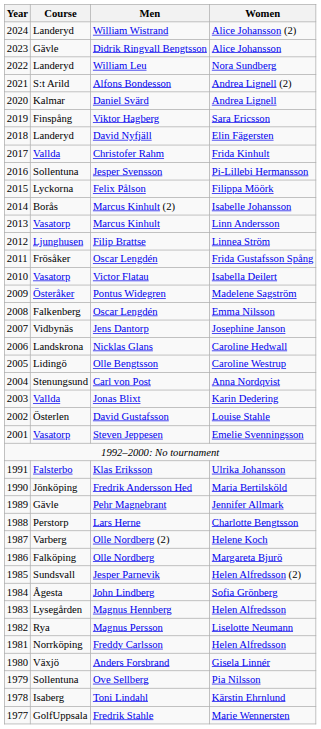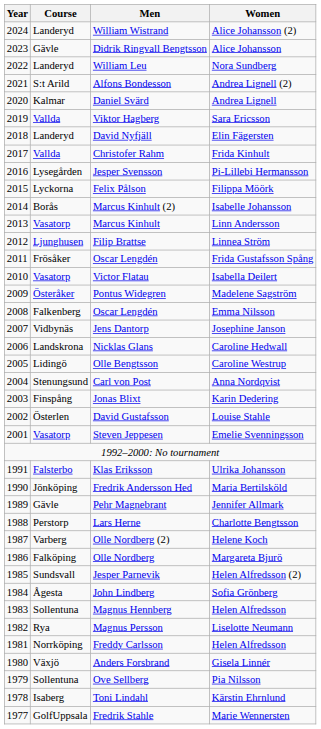Viktor Hagberg | Course: Finspång -> Vallda
Jesper Svensson | Course: Sollentuna -> Lysegården
Jonas Blixt | Course: Vallda -> Finspång
Magnus Hennberg | Course: Lysegården -> Sollentuna
